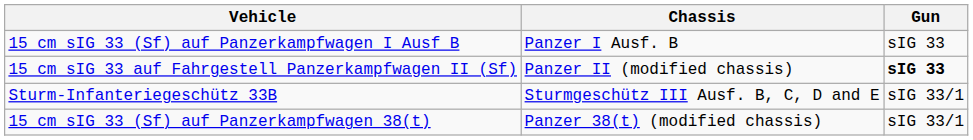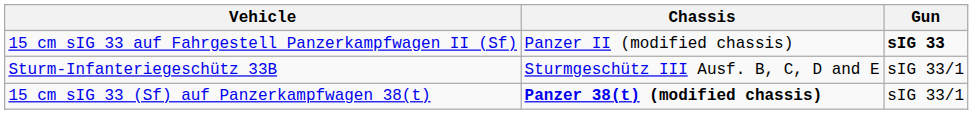- row: 15 cm sIG 33 (Sf) auf Panzerkampfwagen I Ausf B | Panzer I Ausf. B | sIG 33
15 cm sIG 33 (Sf) auf Panzerkampfwagen 38(t) | Chassis: normal -> bold
